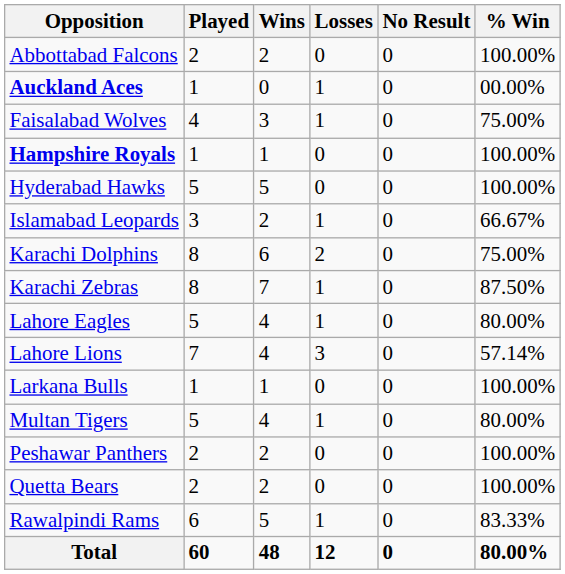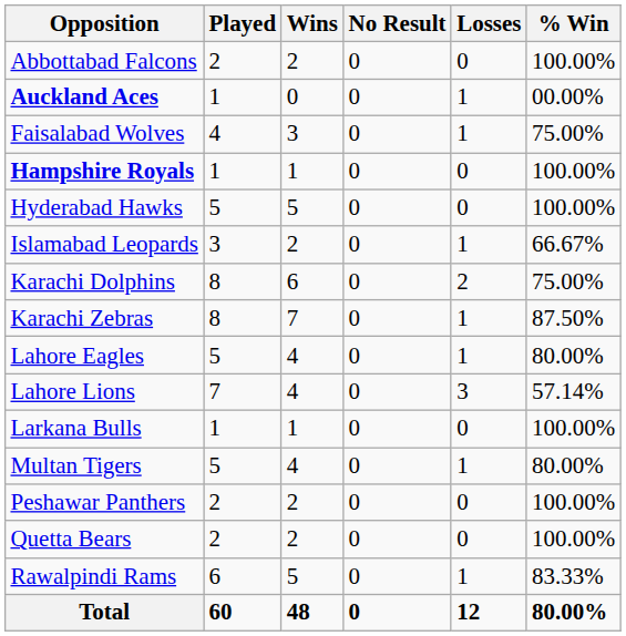columns swapped: Losses <-> No Result
